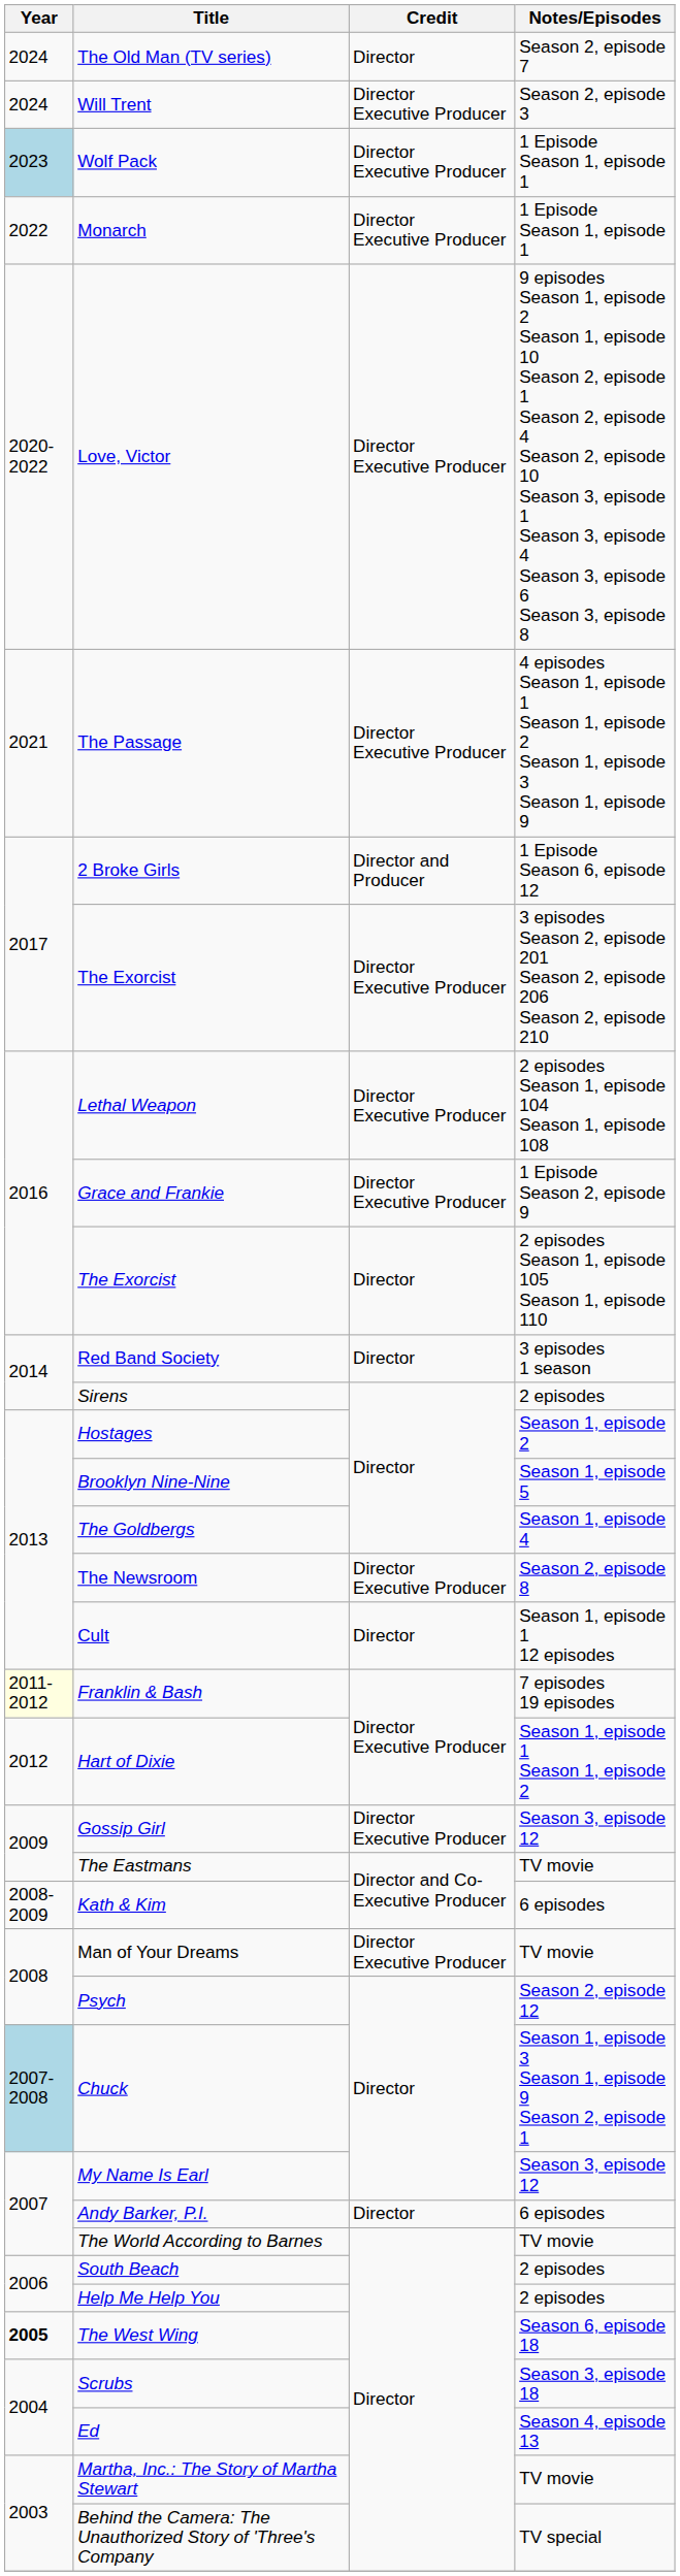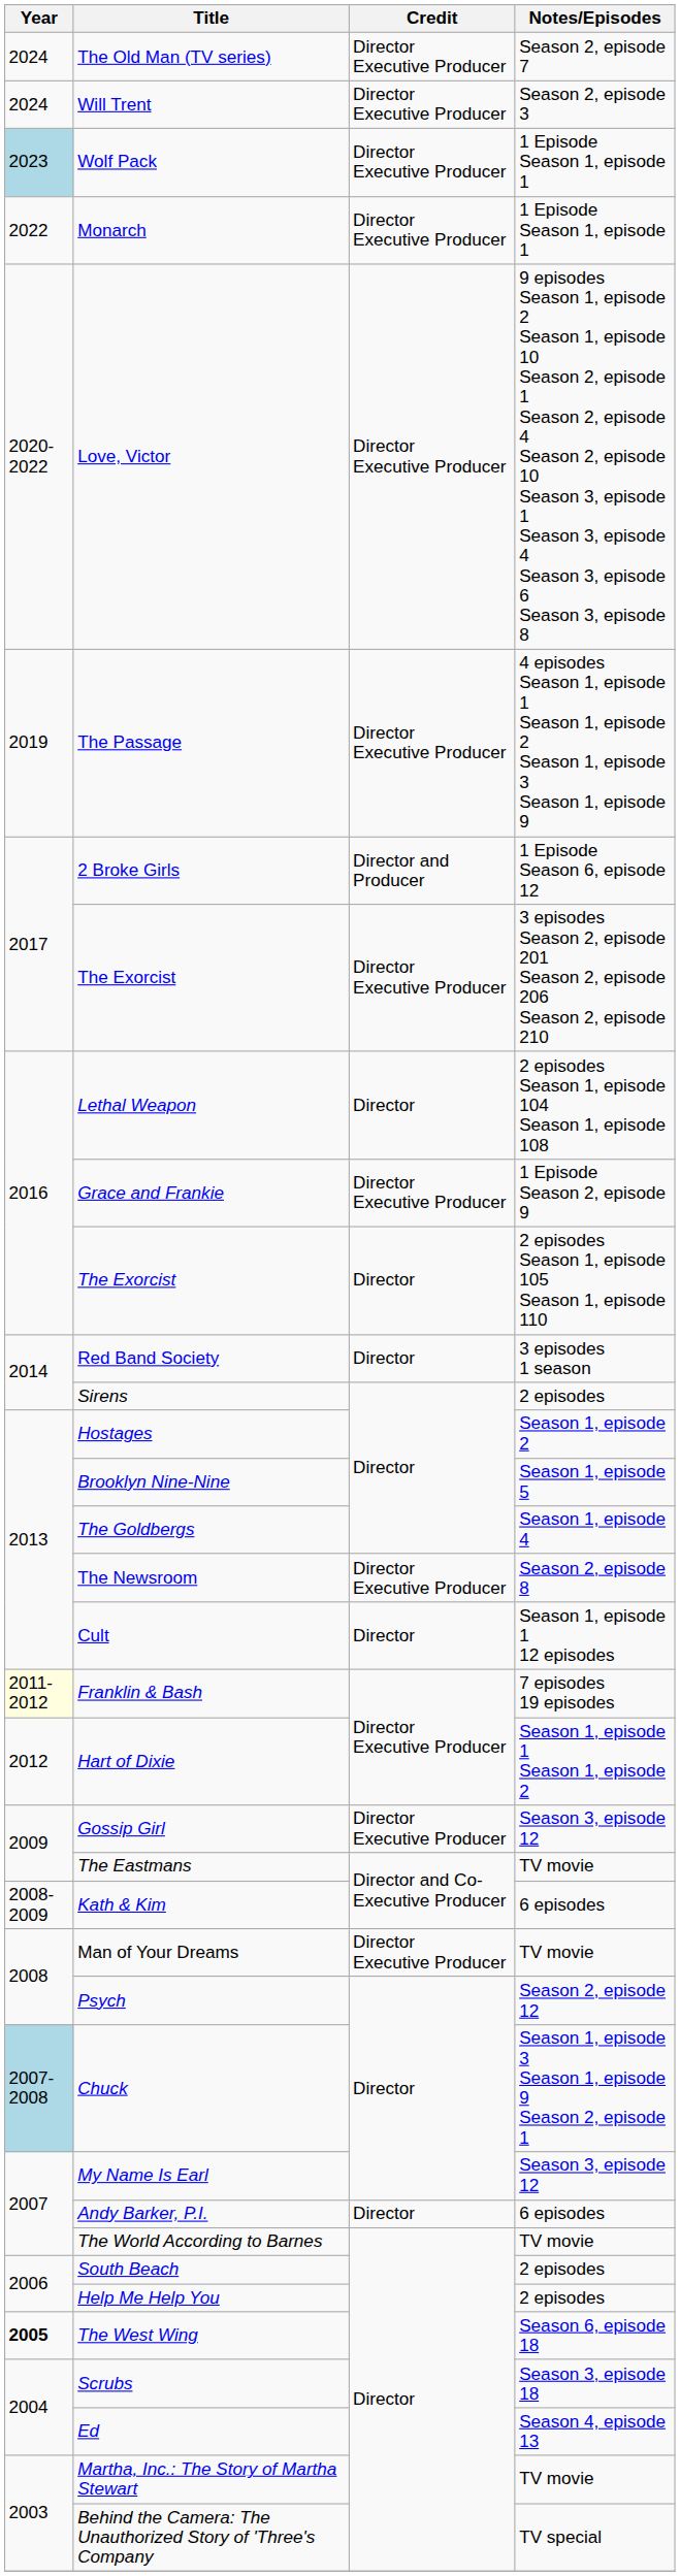The Old Man (TV series) | Credit: Director -> Director Executive Producer
The Passage | Year: 2021 -> 2019
Lethal Weapon | Credit: Director Executive Producer -> Director
